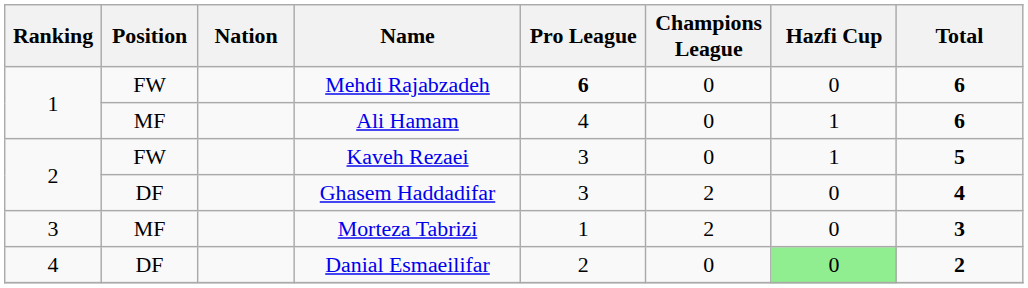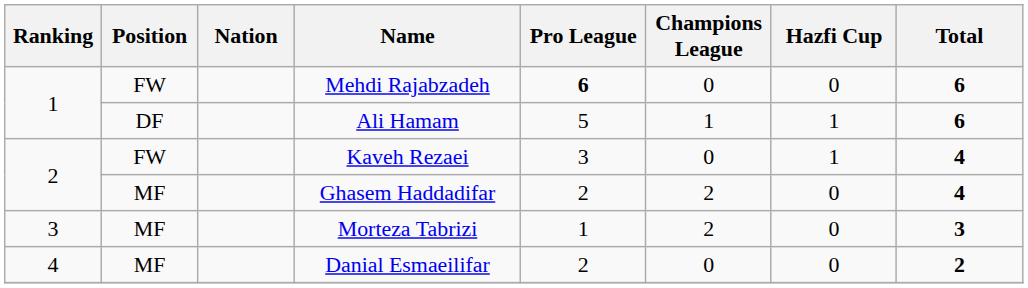Ali Hamam | Position: MF -> DF
Ali Hamam | Pro League: 4 -> 5
Ali Hamam | Champions League: 0 -> 1
Kaveh Rezaei | Total: 5 -> 4
Ghasem Haddadifar | Position: DF -> MF
Ghasem Haddadifar | Pro League: 3 -> 2
Danial Esmaeilifar | Position: DF -> MF
Danial Esmaeilifar | Hazfi Cup: lightgreen background -> no background
